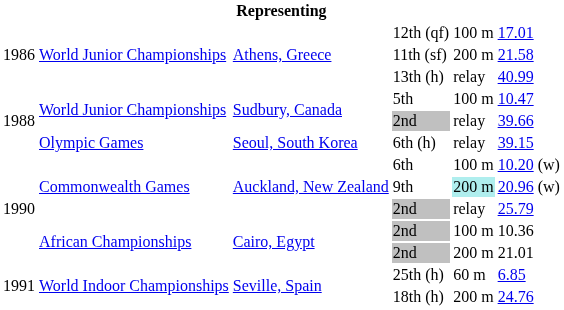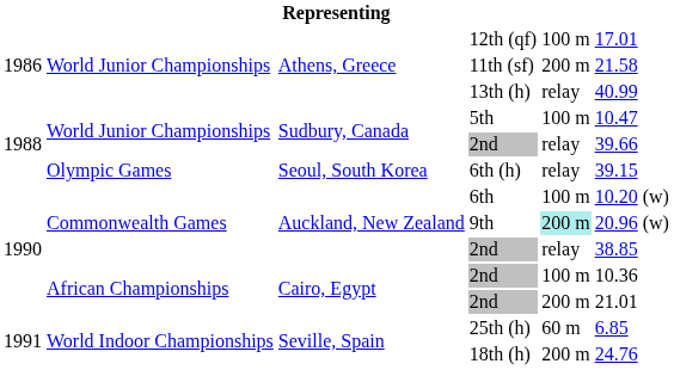Auckland, New Zealand / 2nd | column 6: 25.79 -> 38.85
